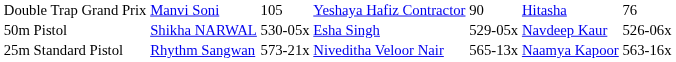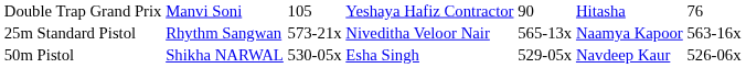rows swapped: 25m Standard Pistol <-> 50m Pistol
